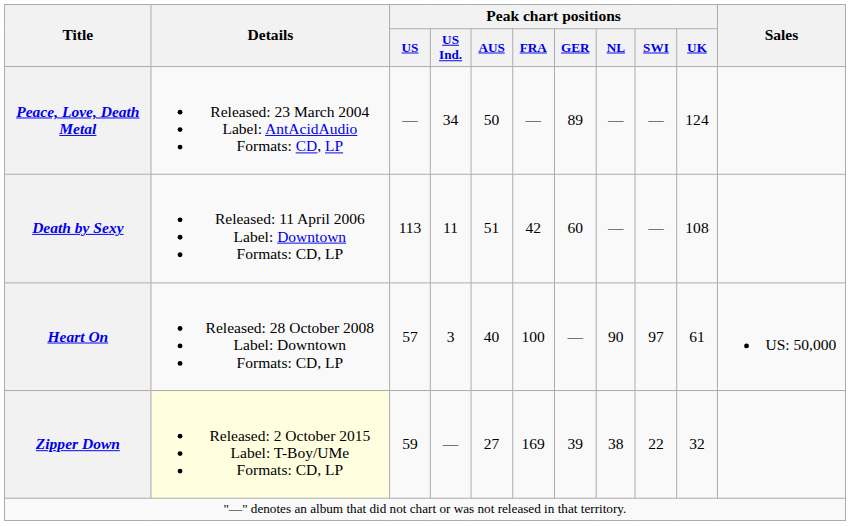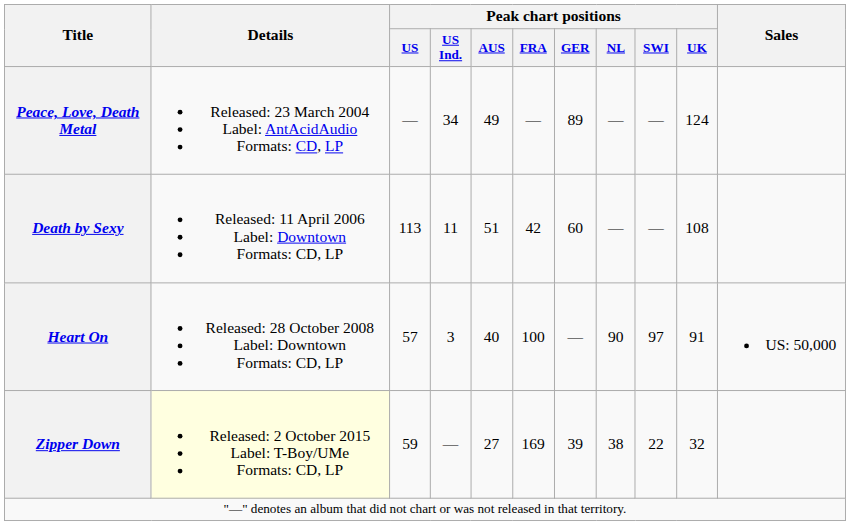Peace, Love, Death Metal | Peak chart positions / AUS: 50 -> 49
Heart On | Peak chart positions / UK: 61 -> 91
